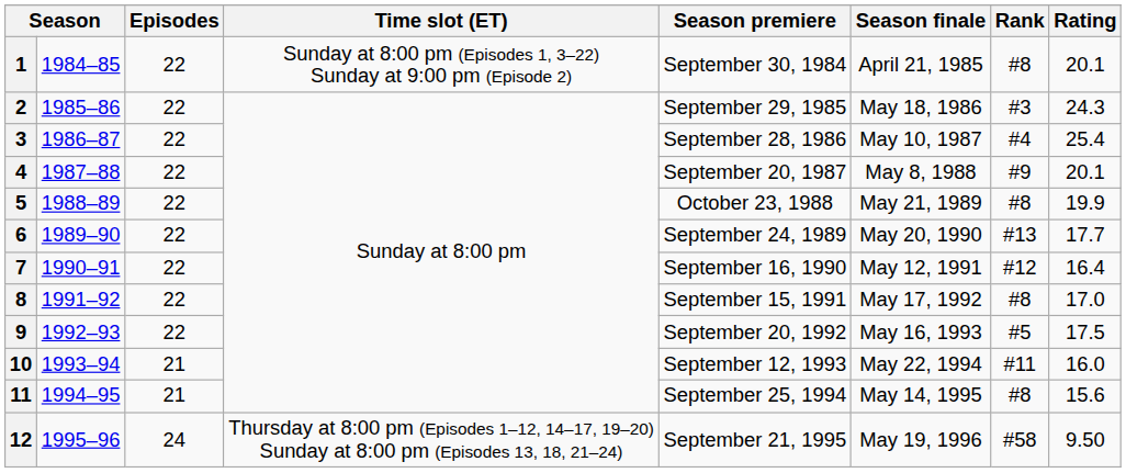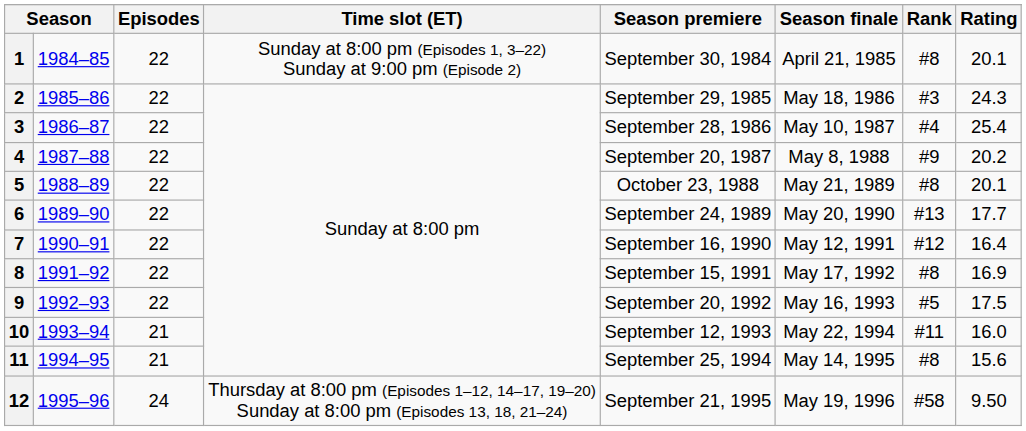4 | Rating: 20.1 -> 20.2
5 | Rating: 19.9 -> 20.1
8 | Rating: 17.0 -> 16.9
